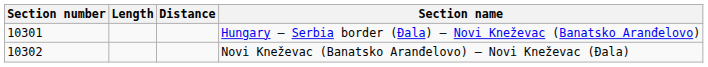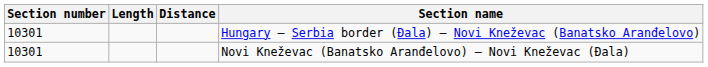Novi Kneževac (Banatsko Aranđelovo) – Novi Kneževac (Đala) | Section number: 10302 -> 10301
